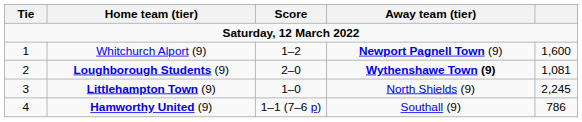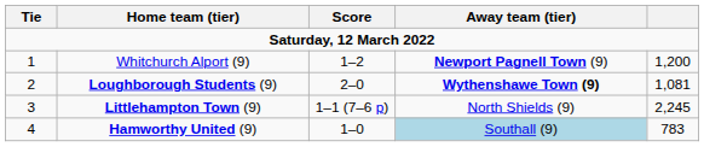Whitchurch Alport (9) | column 5: 1,600 -> 1,200
Littlehampton Town (9) | Score: 1–0 -> 1–1 (7–6 p)
Hamworthy United (9) | Score: 1–1 (7–6 p) -> 1–0
Hamworthy United (9) | Away team (tier): no background -> lightblue background
Hamworthy United (9) | column 5: 786 -> 783
